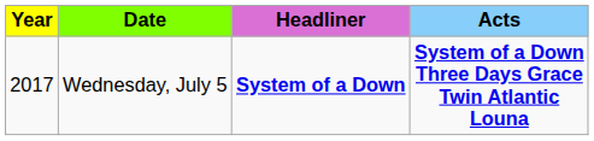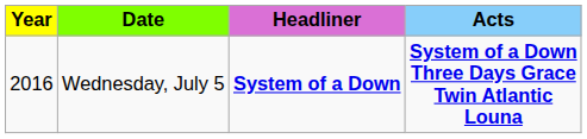Wednesday, July 5 | Year: 2017 -> 2016
